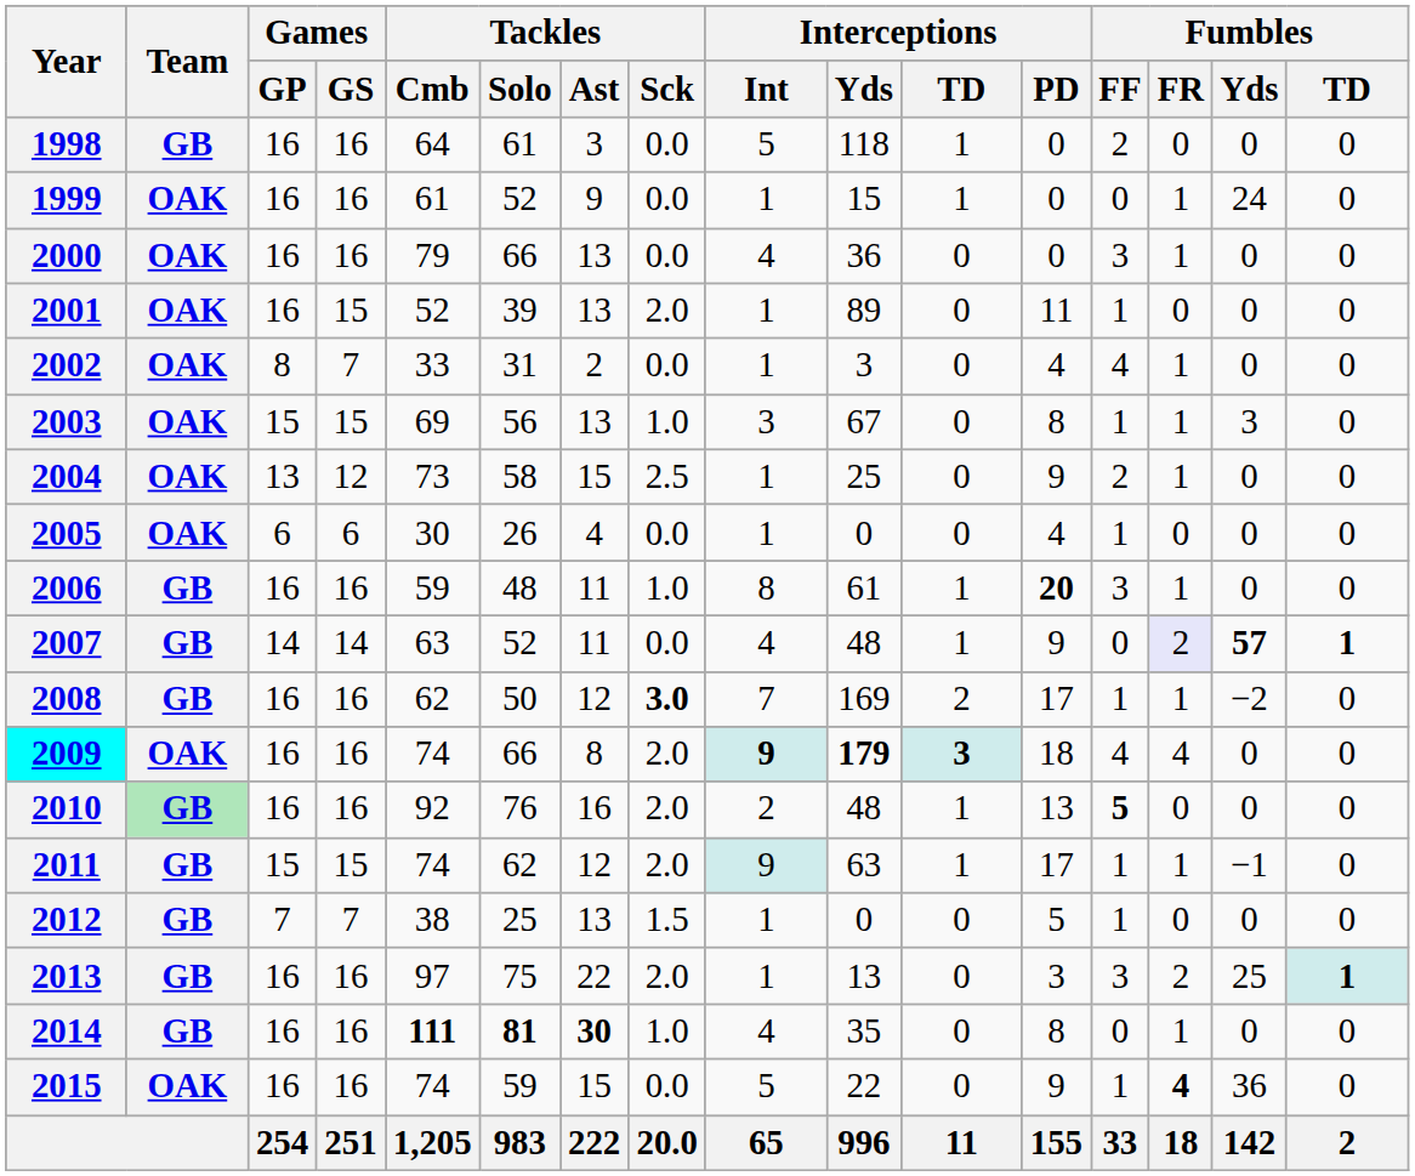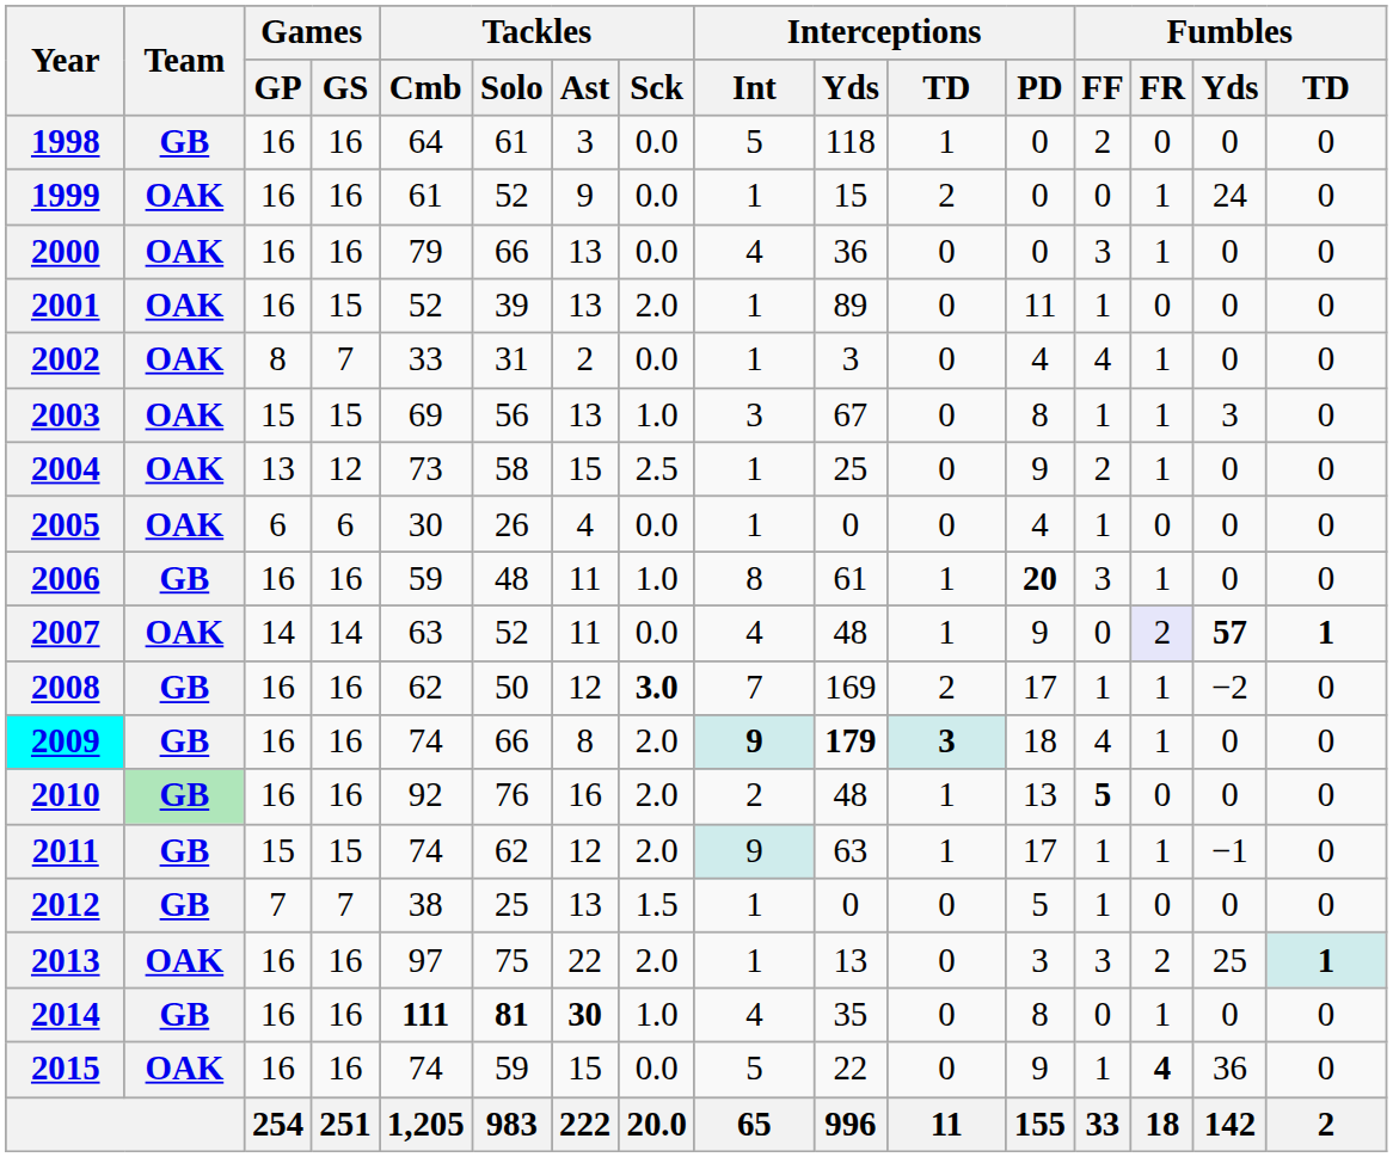1999 | Interceptions / TD: 1 -> 2
2007 | Team: GB -> OAK
2009 | Team: OAK -> GB
2009 | Fumbles / FR: 4 -> 1
2013 | Team: GB -> OAK
